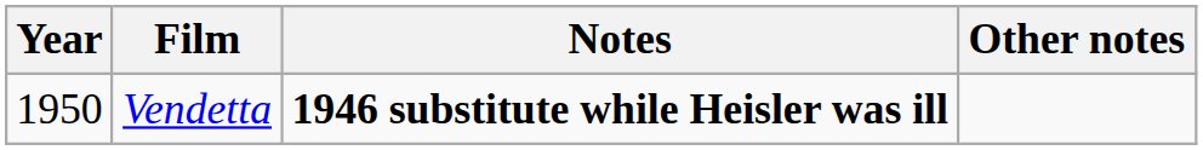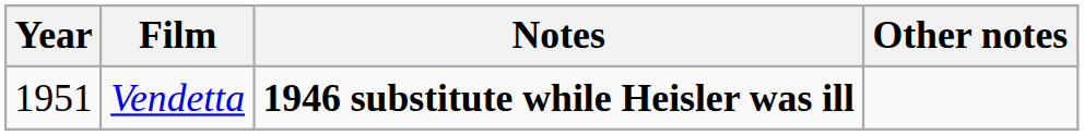Vendetta | Year: 1950 -> 1951
